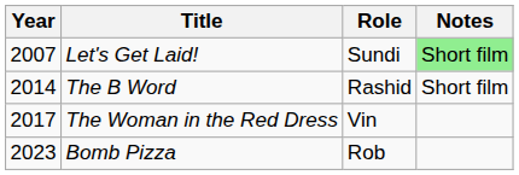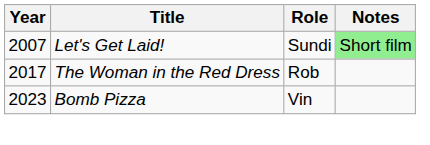- row: 2014 | The B Word | Rashid | Short film
The Woman in the Red Dress | Role: Vin -> Rob
Bomb Pizza | Role: Rob -> Vin
